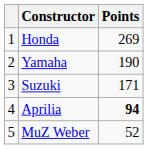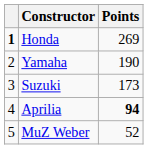Honda | column 1: normal -> bold
Suzuki | Points: 171 -> 173
